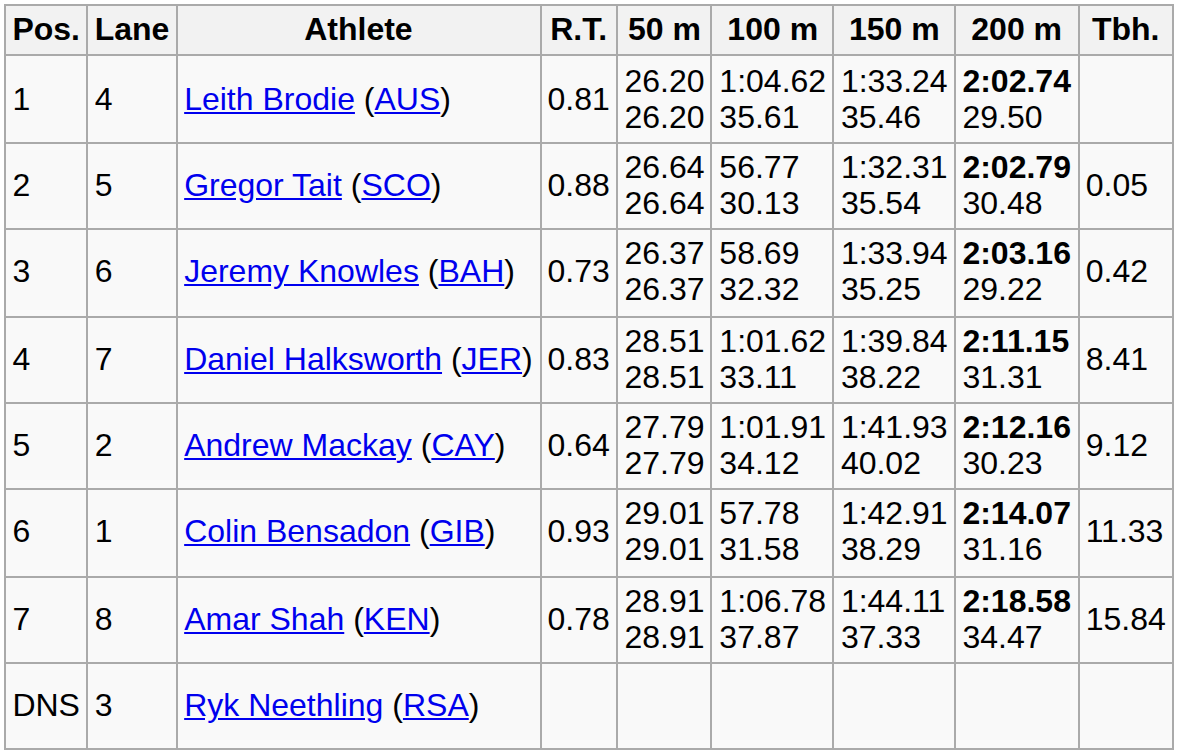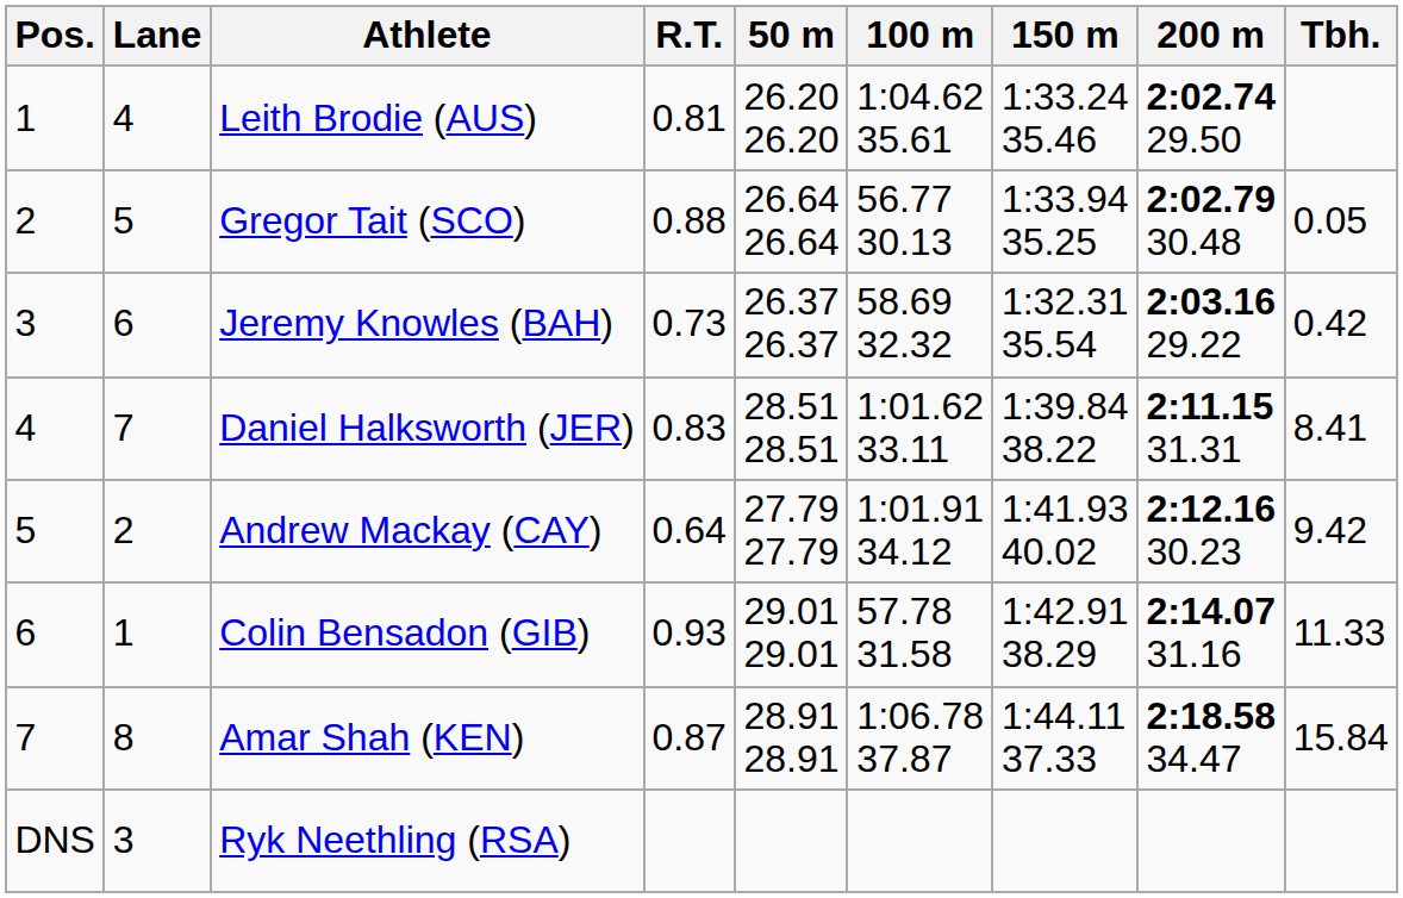Gregor Tait (SCO) | 150 m: 1:32.31 35.54 -> 1:33.94 35.25
Jeremy Knowles (BAH) | 150 m: 1:33.94 35.25 -> 1:32.31 35.54
Andrew Mackay (CAY) | Tbh.: 9.12 -> 9.42
Amar Shah (KEN) | R.T.: 0.78 -> 0.87
